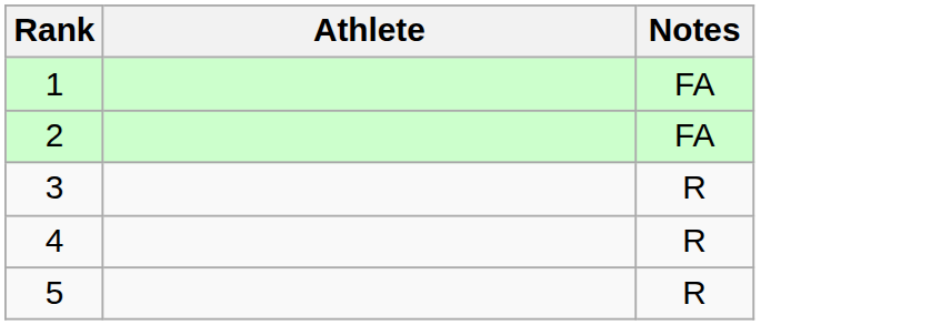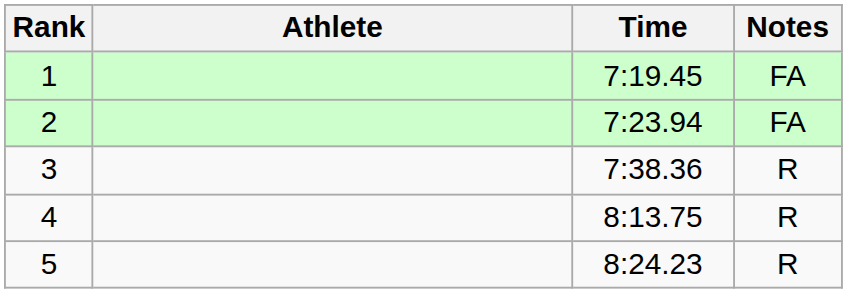+ column: Time | 7:19.45 | 7:23.94 | 7:38.36 | 8:13.75 | 8:24.23
